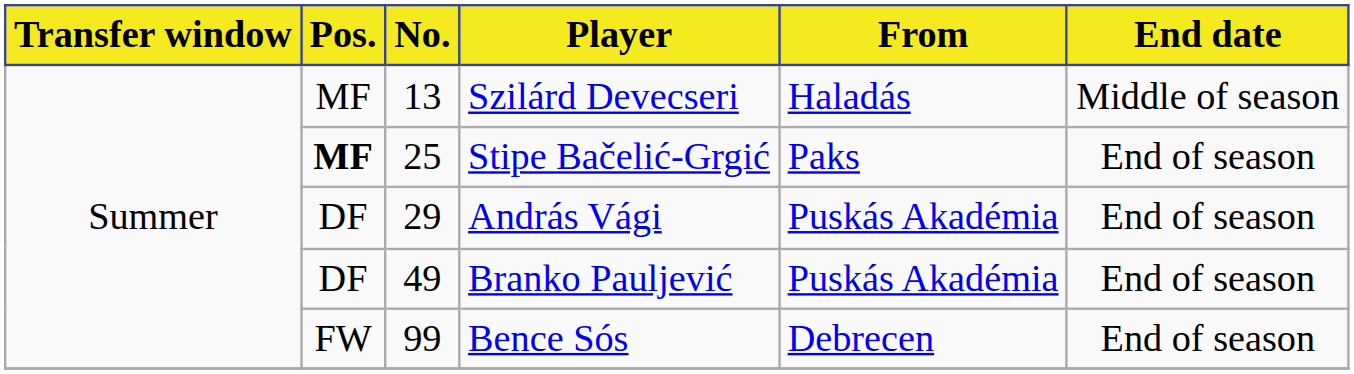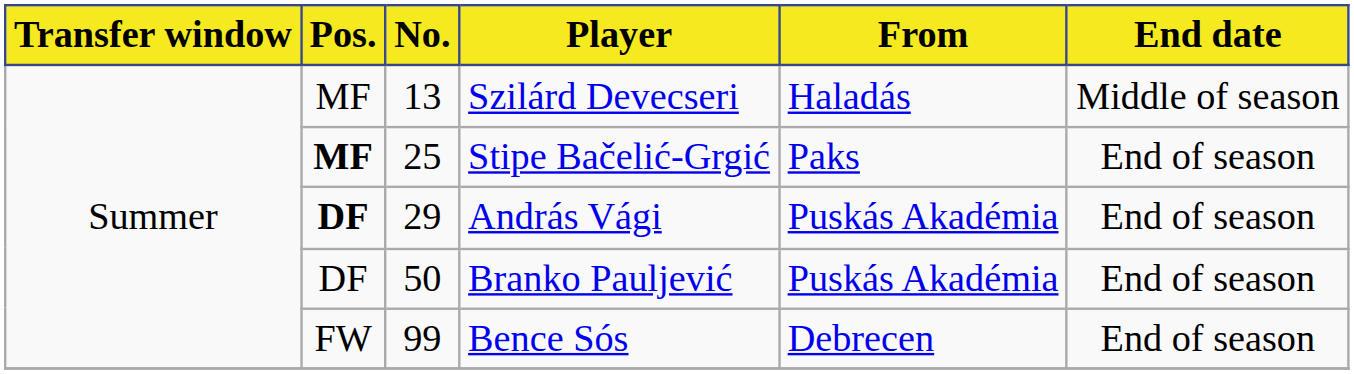András Vági | Pos.: normal -> bold
Branko Pauljević | No.: 49 -> 50
